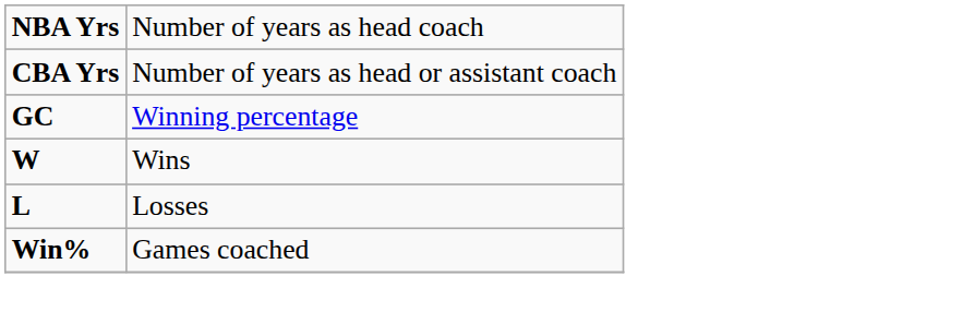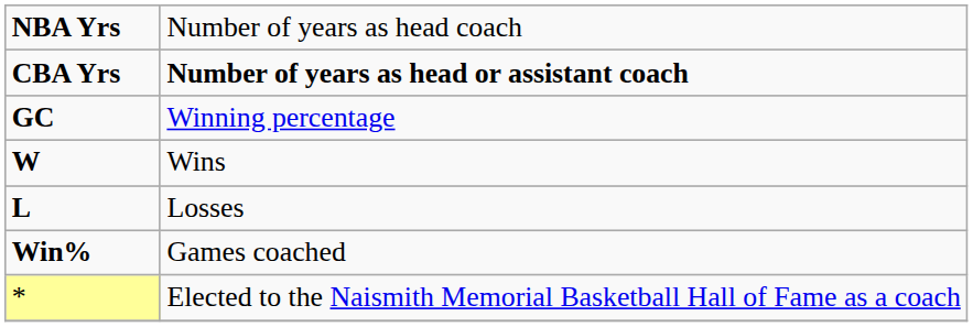CBA Yrs | column 2: normal -> bold
+ row: * | Elected to the Naismith Memorial Basketball Hall of Fame as a coach
